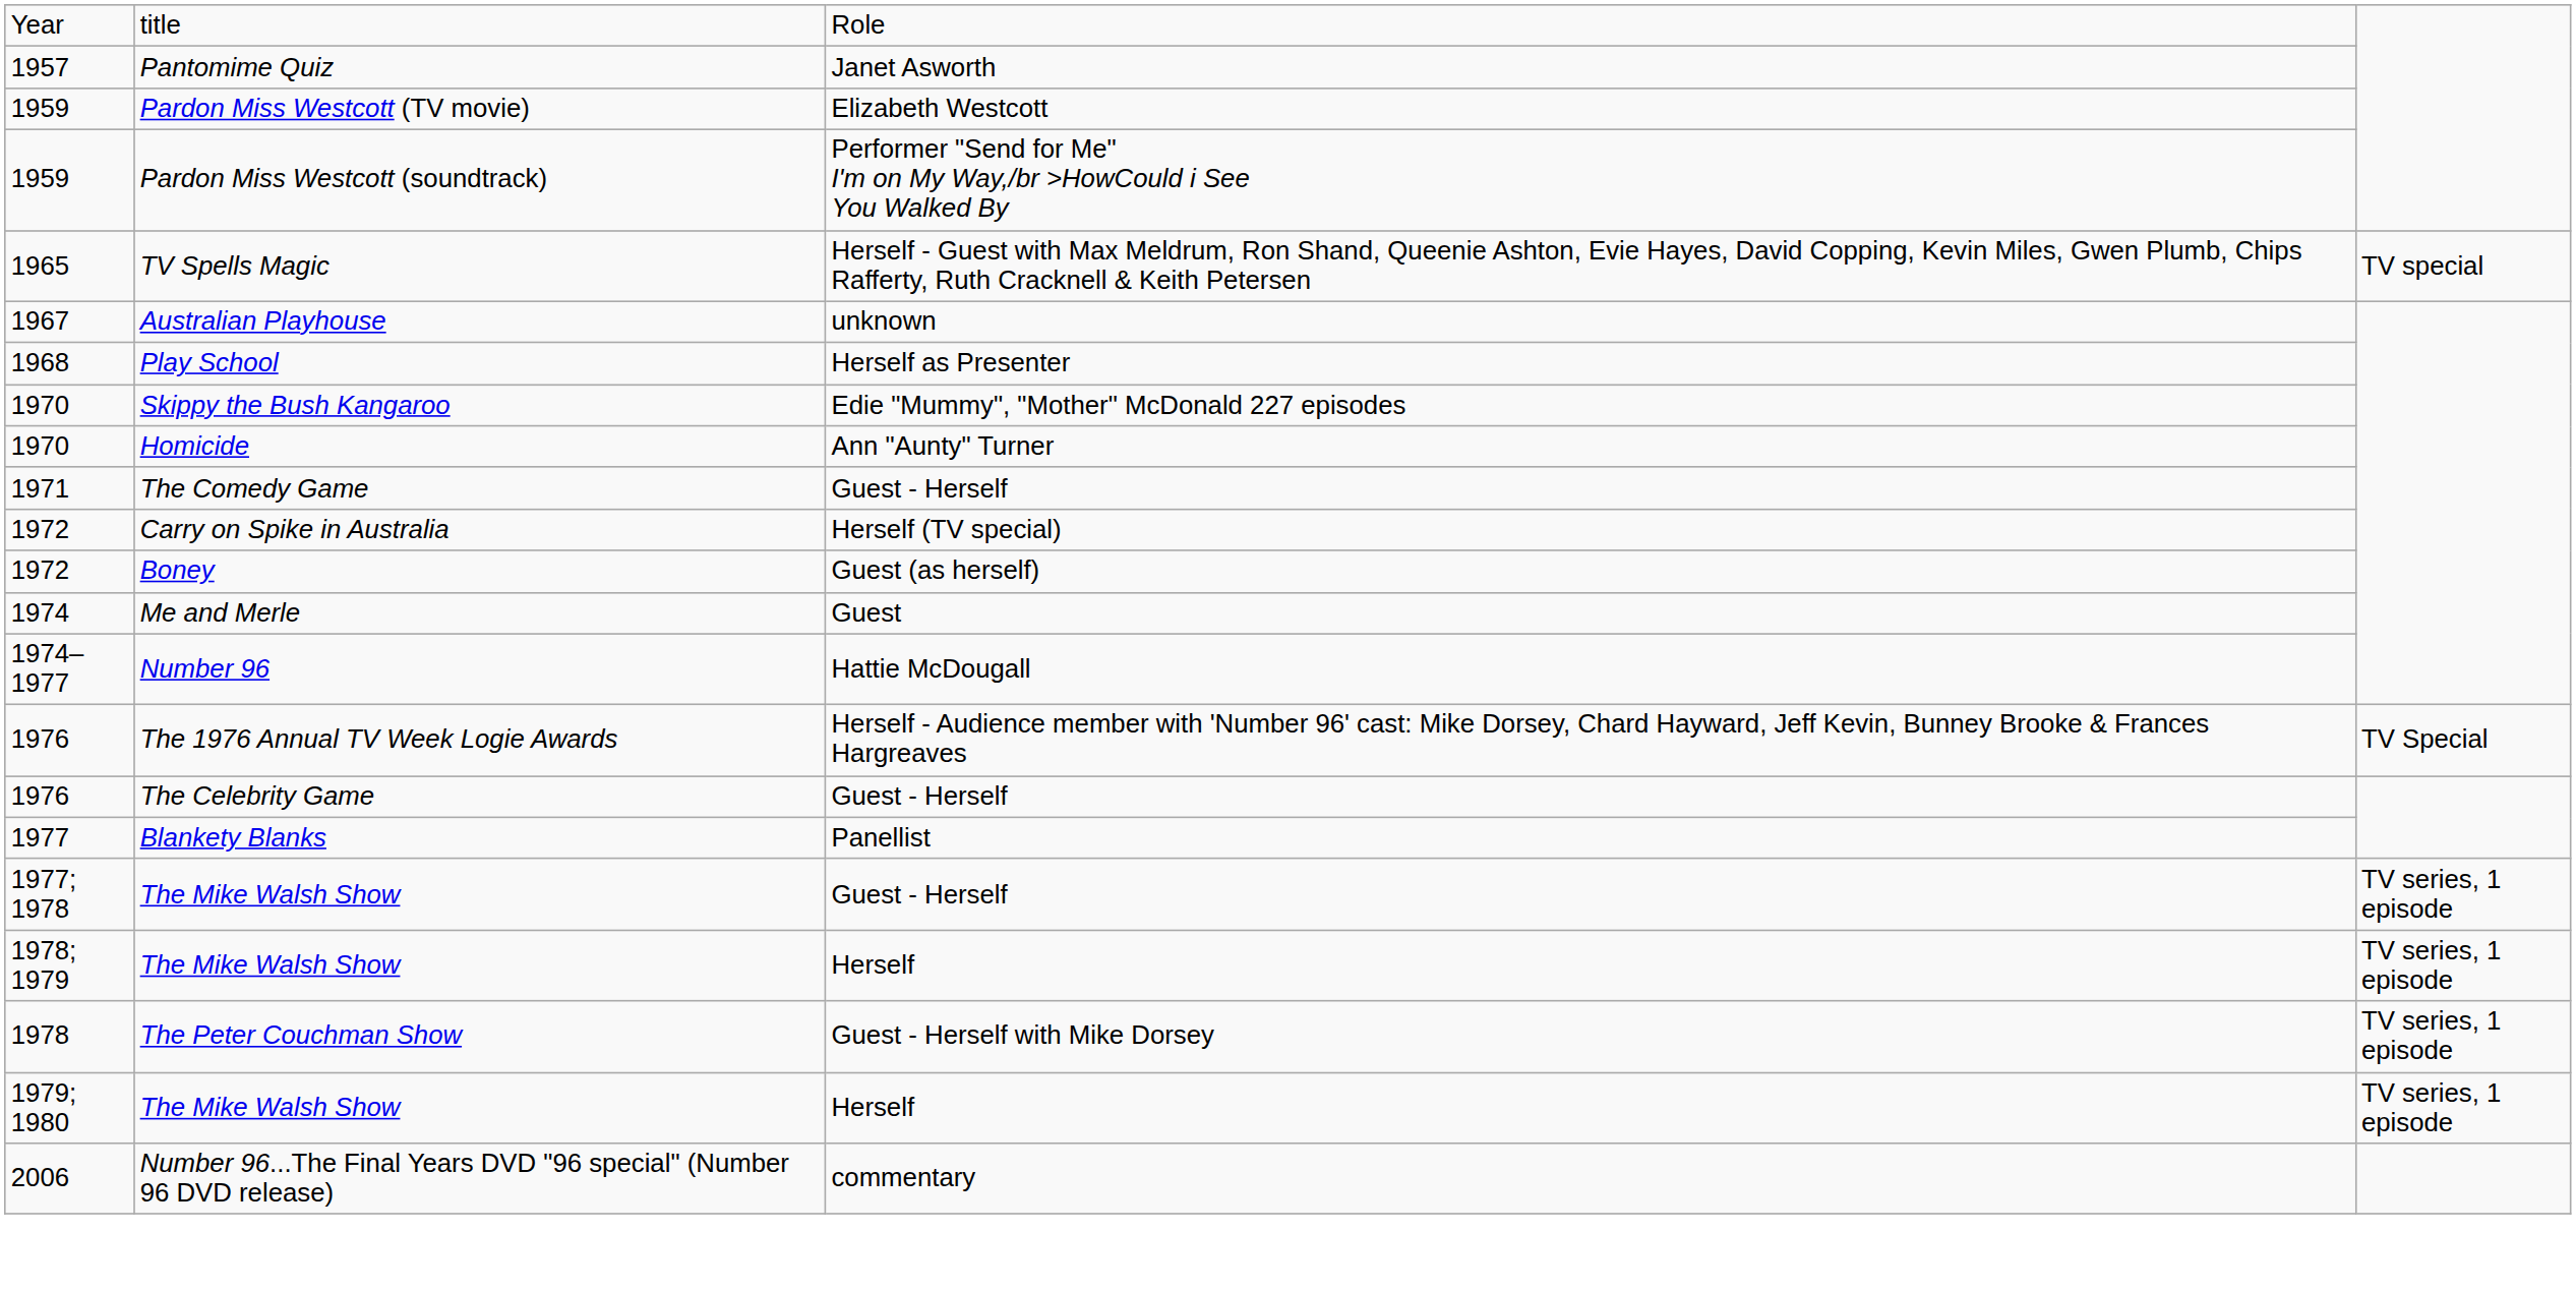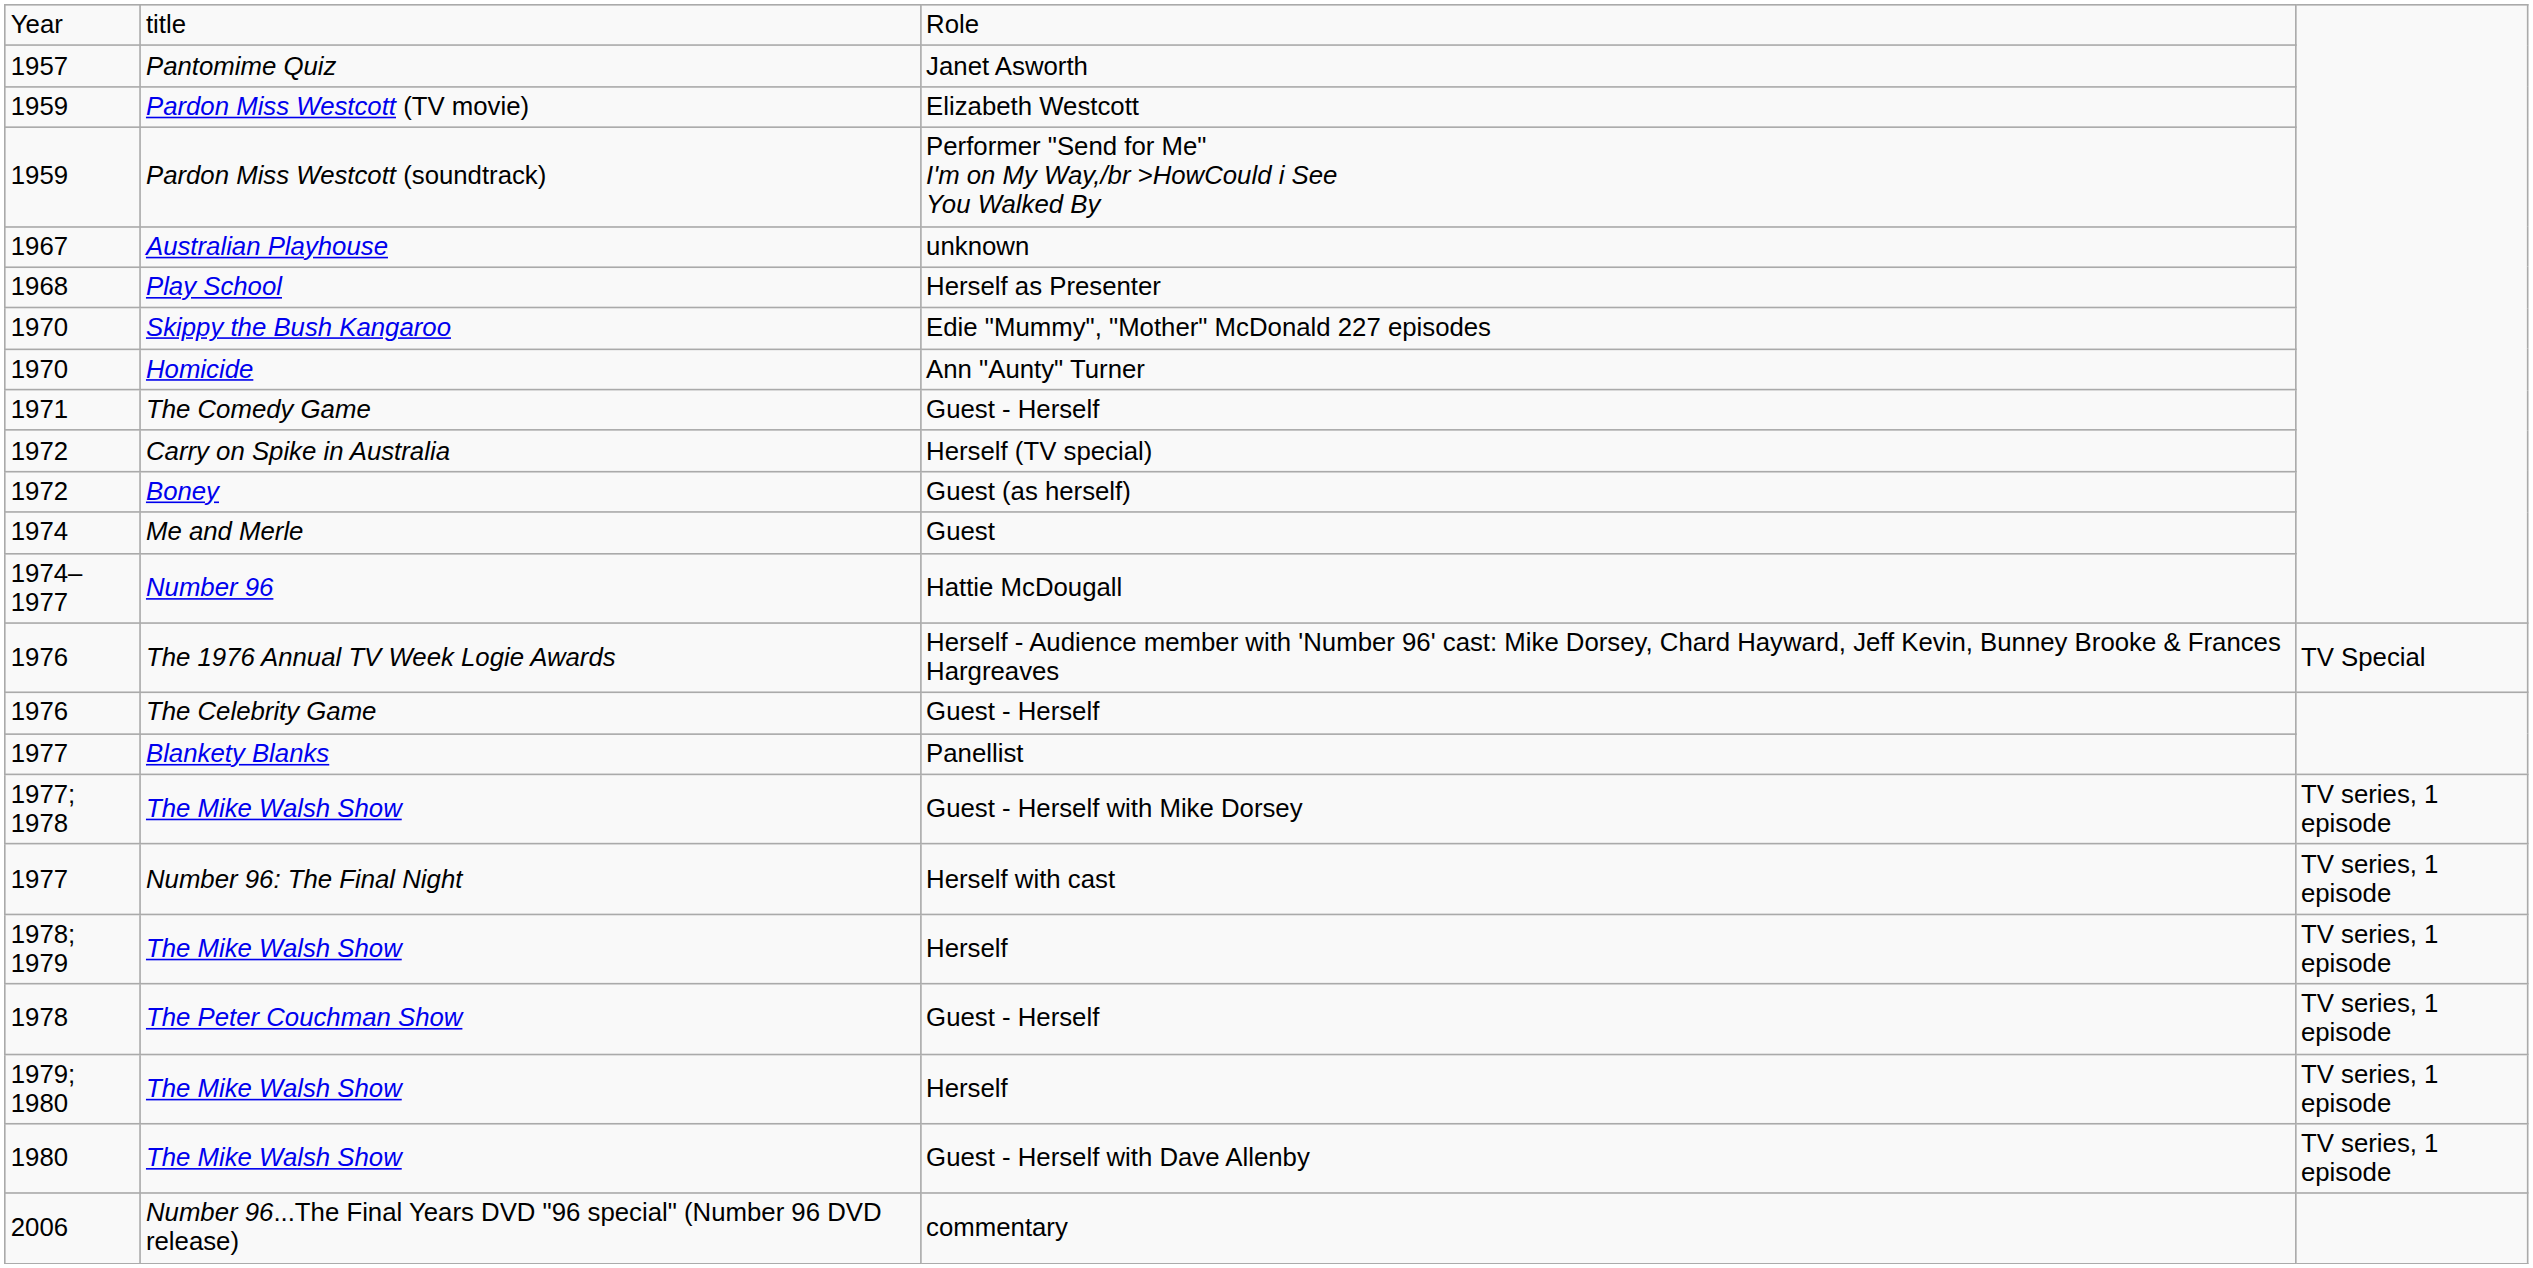- row: 1965 | TV Spells Magic | Herself - Guest with Max Meldrum, Ron Shand, Queenie Ashton, Evie Hayes, David Copping, Kevin Miles, Gwen Plumb, Chips Rafferty, Ruth Cracknell & Keith Petersen | TV special
1977; 1978 / The Mike Walsh Show | column 3: Guest - Herself -> Guest - Herself with Mike Dorsey
+ row: 1977 | Number 96: The Final Night | Herself with cast | TV series, 1 episode
The Peter Couchman Show | column 3: Guest - Herself with Mike Dorsey -> Guest - Herself
+ row: 1980 | The Mike Walsh Show | Guest - Herself with Dave Allenby | TV series, 1 episode
